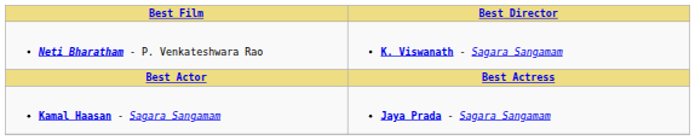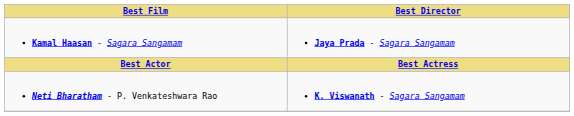rows swapped: Neti Bharatham - P. Venkateshwara Rao <-> Kamal Haasan - Sagara Sangamam
